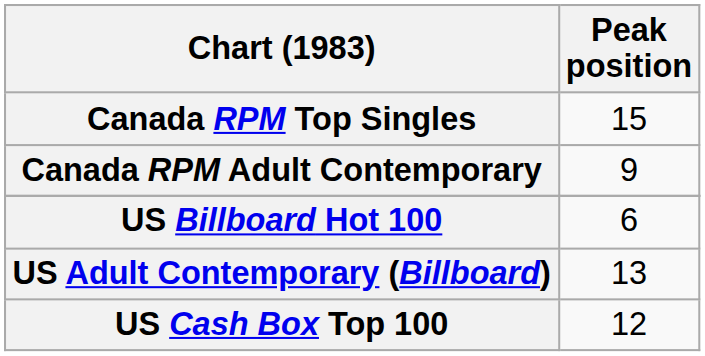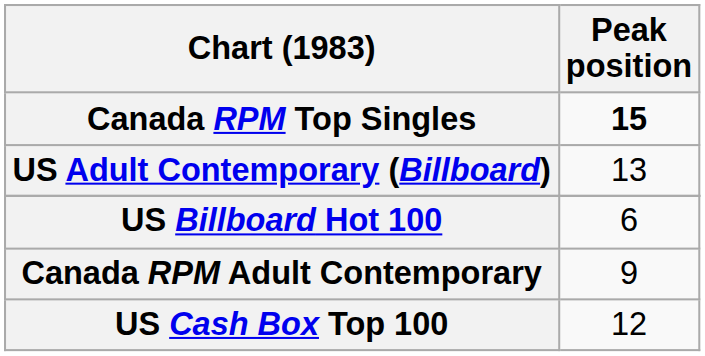Canada RPM Top Singles | Peak position: normal -> bold
rows swapped: Canada RPM Adult Contemporary <-> US Adult Contemporary (Billboard)
